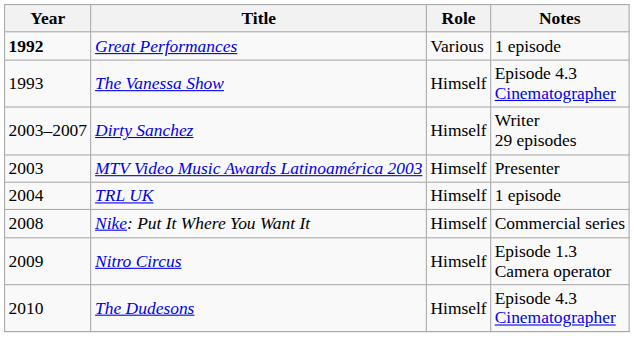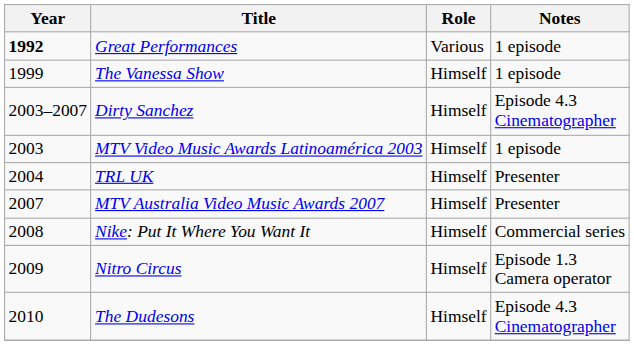The Vanessa Show | Year: 1993 -> 1999
The Vanessa Show | Notes: Episode 4.3 Cinematographer -> 1 episode
Dirty Sanchez | Notes: Writer 29 episodes -> Episode 4.3 Cinematographer
MTV Video Music Awards Latinoamérica 2003 | Notes: Presenter -> 1 episode
TRL UK | Notes: 1 episode -> Presenter
+ row: 2007 | MTV Australia Video Music Awards 2007 | Himself | Presenter
